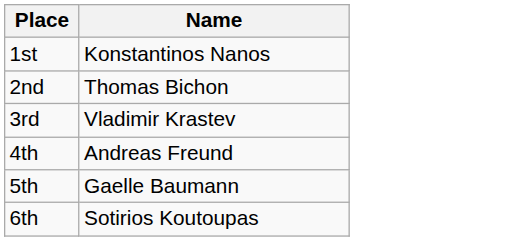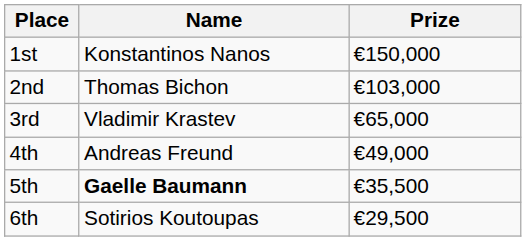+ column: Prize | €150,000 | €103,000 | €65,000 | €49,000 | €35,500 | €29,500
5th | Name: normal -> bold
